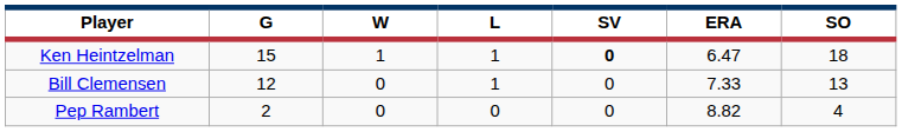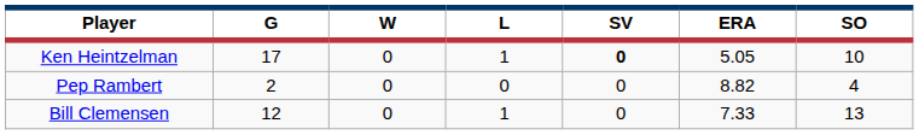Ken Heintzelman | G: 15 -> 17
Ken Heintzelman | W: 1 -> 0
Ken Heintzelman | ERA: 6.47 -> 5.05
Ken Heintzelman | SO: 18 -> 10
rows swapped: Bill Clemensen <-> Pep Rambert
